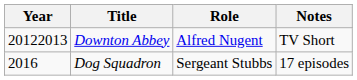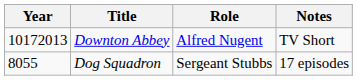Downton Abbey | Year: 20122013 -> 10172013
Dog Squadron | Year: 2016 -> 8055
